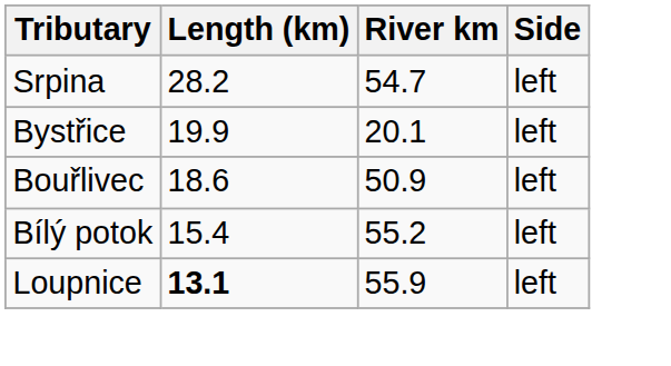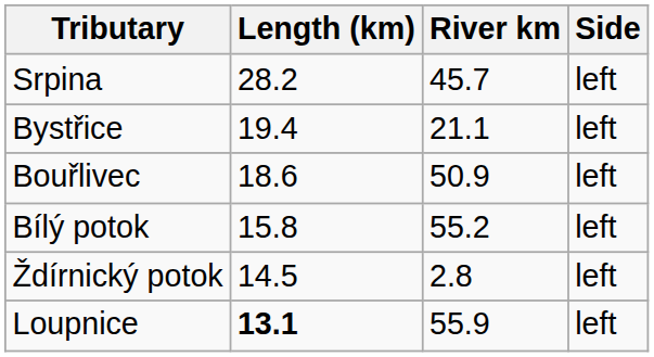Srpina | River km: 54.7 -> 45.7
Bystřice | Length (km): 19.9 -> 19.4
Bystřice | River km: 20.1 -> 21.1
Bílý potok | Length (km): 15.4 -> 15.8
+ row: Ždírnický potok | 14.5 | 2.8 | left
